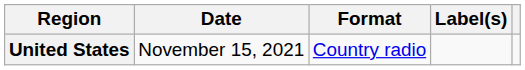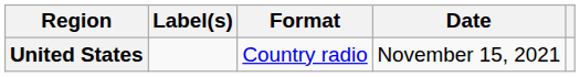columns swapped: Date <-> Label(s)
